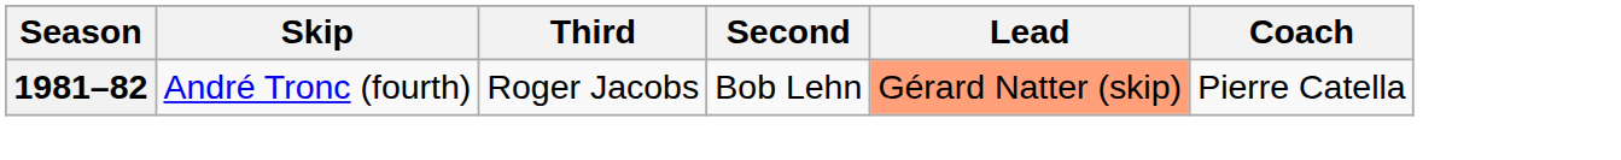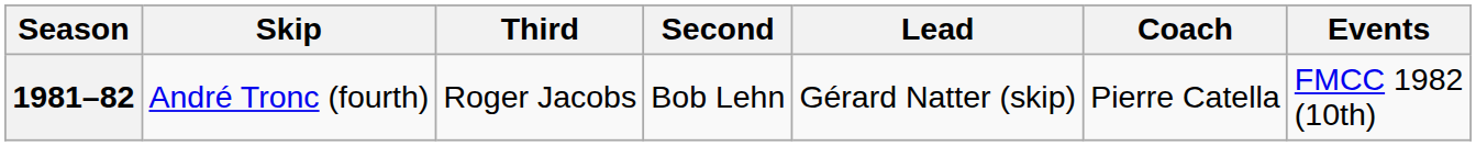+ column: Events | FMCC 1982 (10th)
1981–82 | Lead: lightsalmon background -> no background
